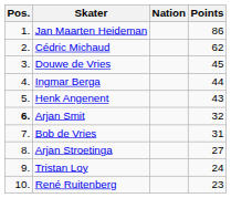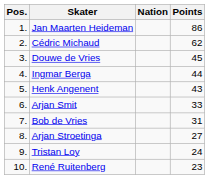Arjan Smit | Pos.: bold -> normal
Arjan Smit | Points: 32 -> 33
